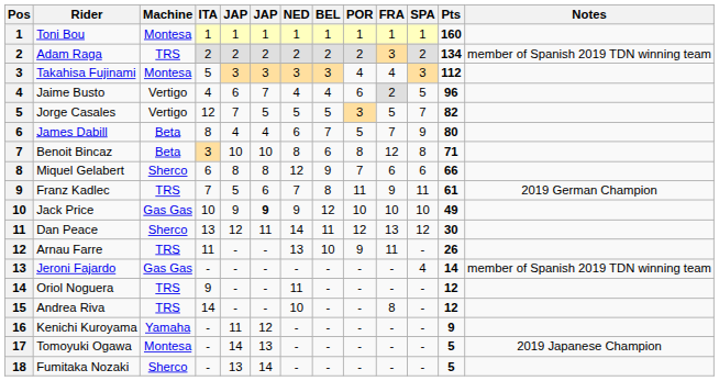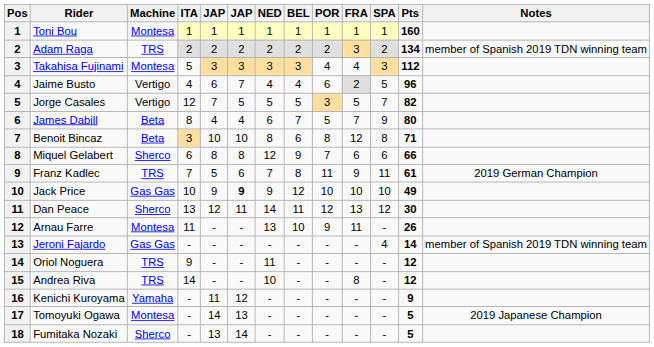Arnau Farre | Machine: TRS -> Montesa
